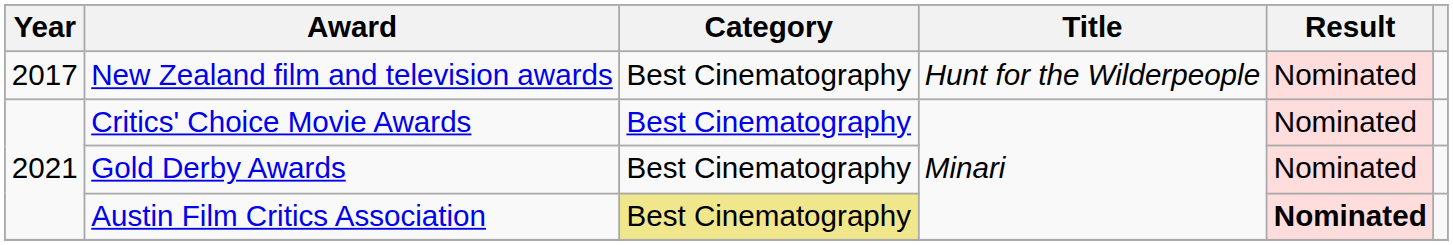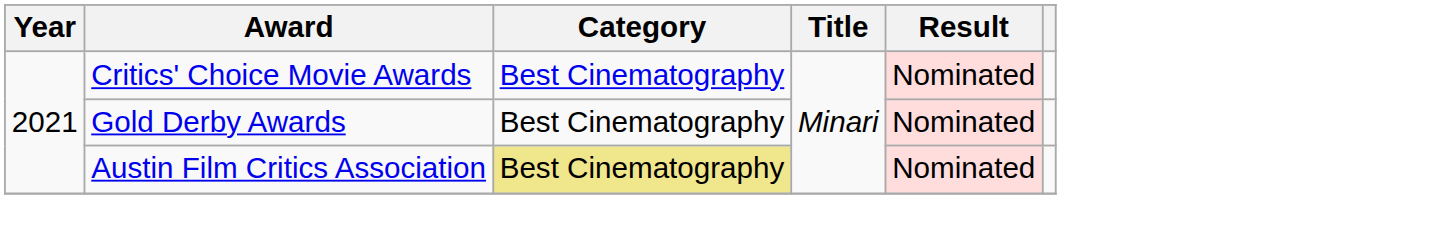- row: 2017 | New Zealand film and television awards | Best Cinematography | Hunt for the Wilderpeople | Nominated
Austin Film Critics Association | Result: bold -> normal
